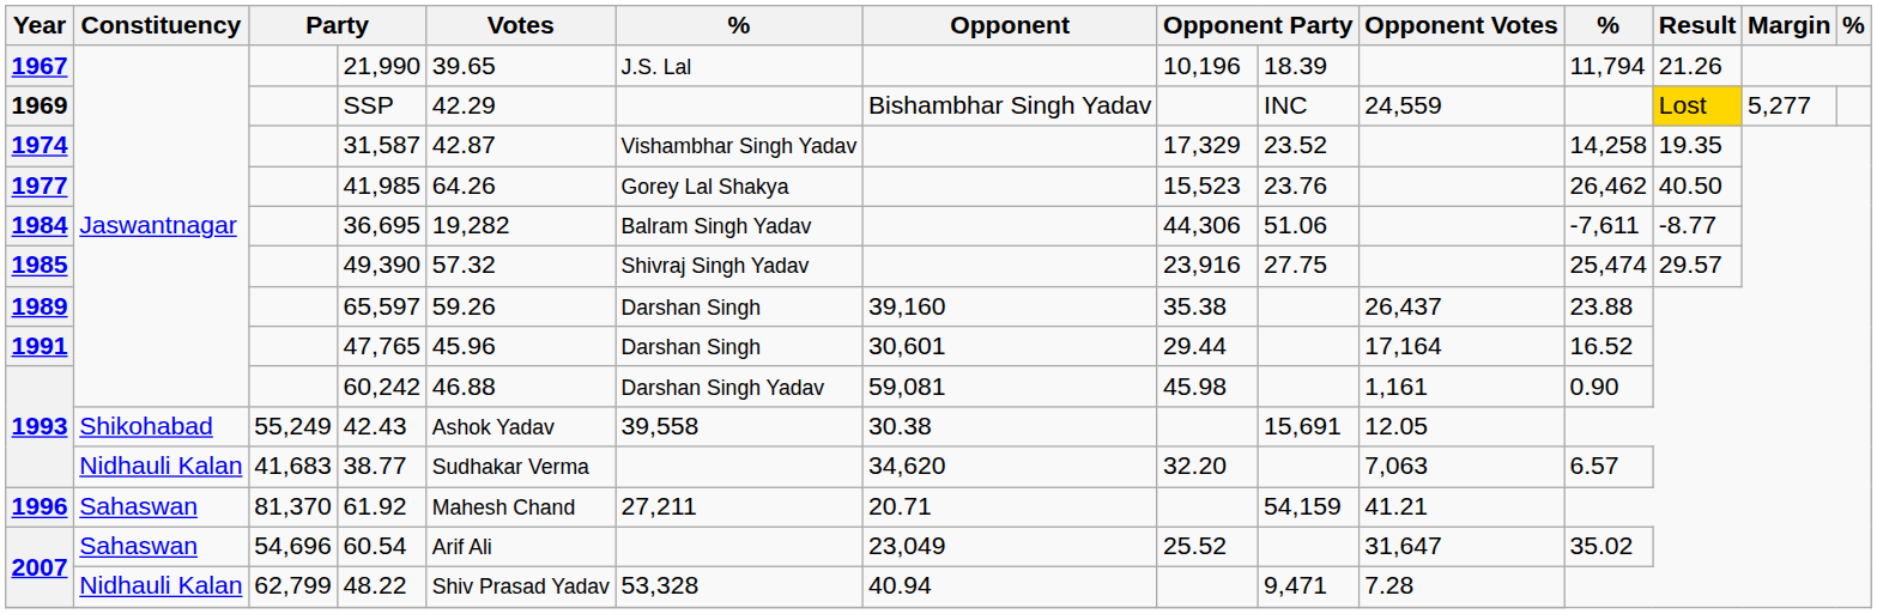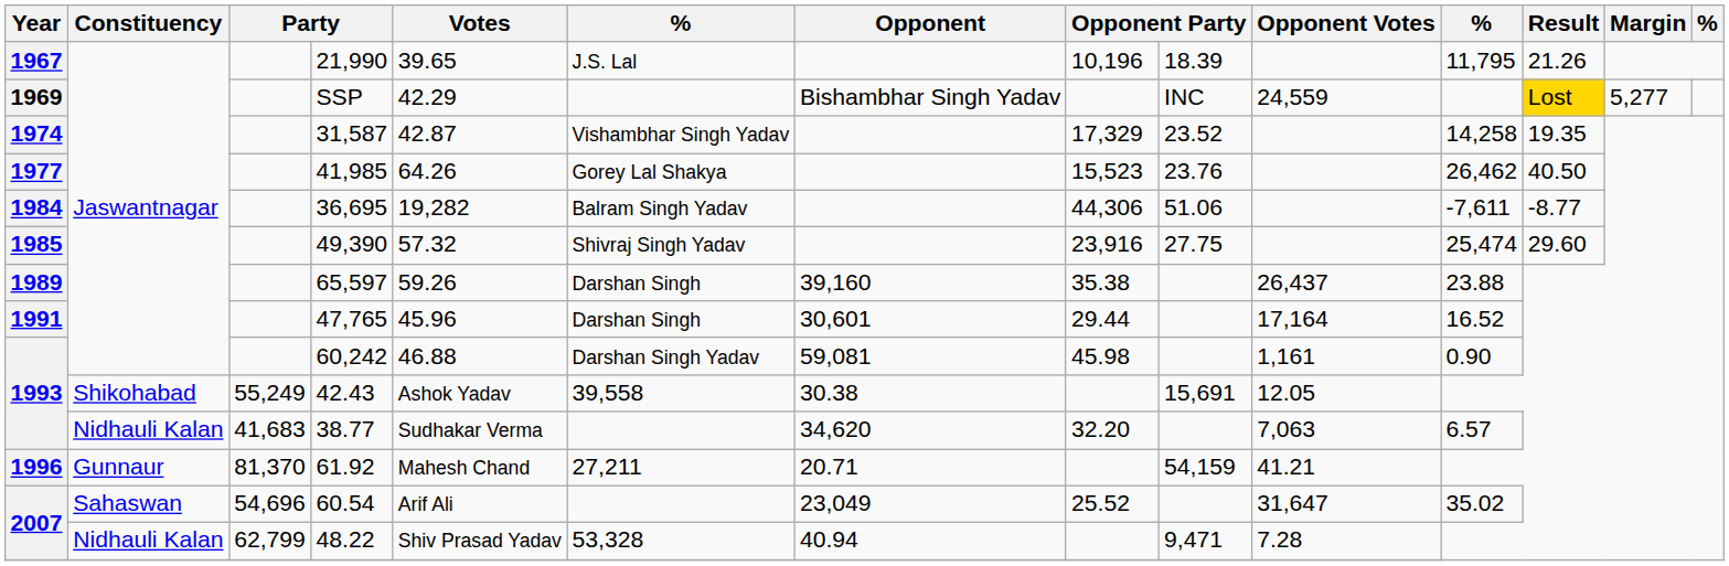21,990 | column 11: 11,794 -> 11,795
49,390 | Result: 29.57 -> 29.60
61.92 | Constituency: Sahaswan -> Gunnaur
